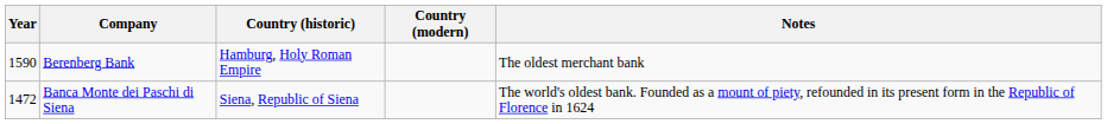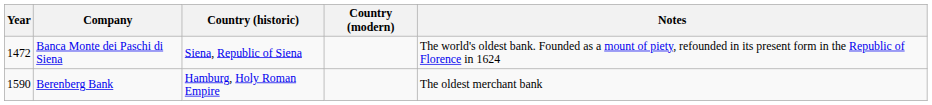rows swapped: Banca Monte dei Paschi di Siena <-> Berenberg Bank
